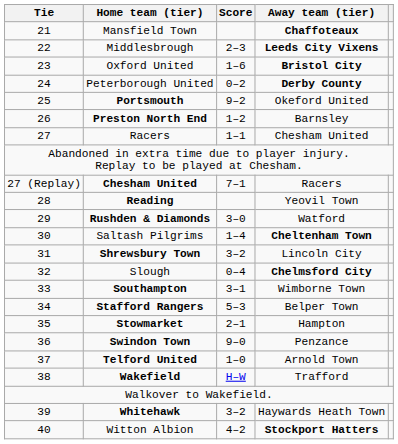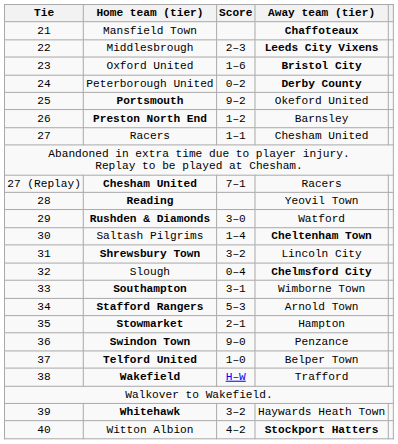Stafford Rangers | Away team (tier): Belper Town -> Arnold Town
Telford United | Away team (tier): Arnold Town -> Belper Town
